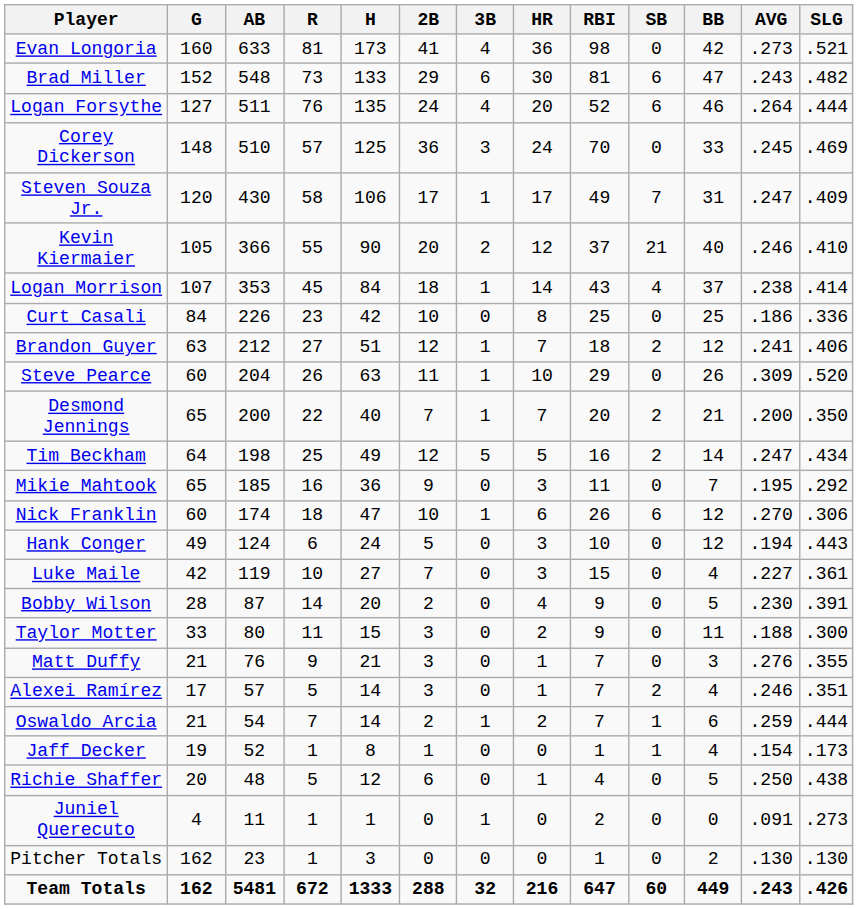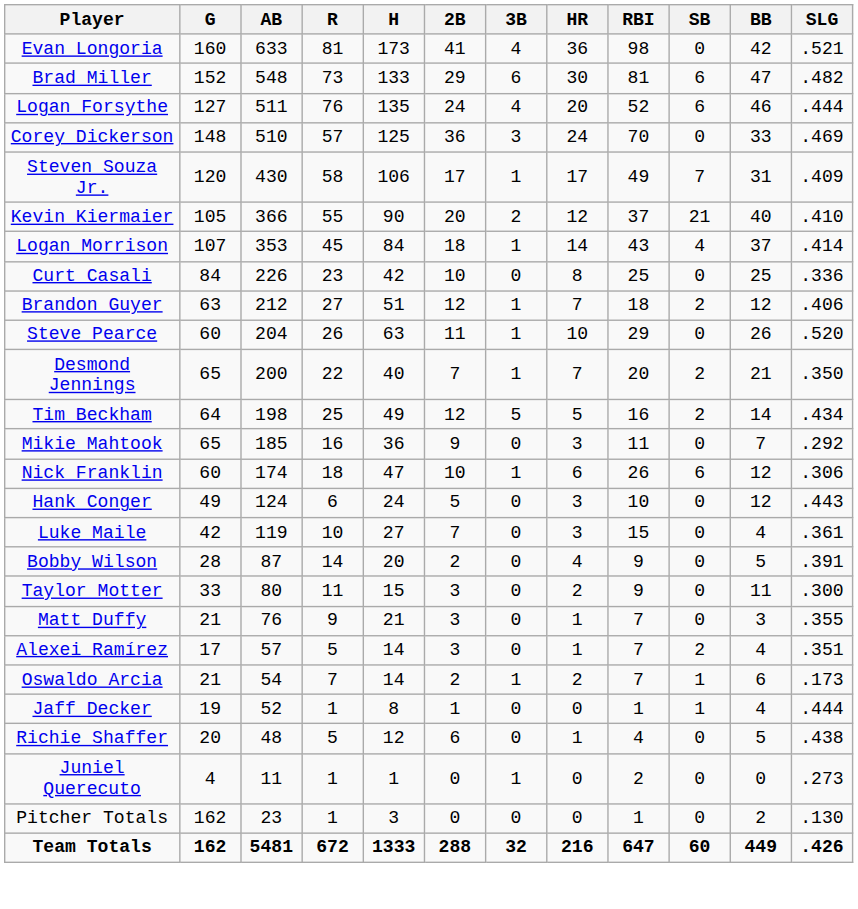- column: AVG | .273 | .243 | .264 | .245 | .247 | .246 | .238 | .186 | .241 | .309 | .200 | .247 | .195 | .270 | .194 | .227 | .230 | .188 | .276 | .246 | .259 | .154 | .250 | .091 | .130 | .243
Oswaldo Arcia | SLG: .444 -> .173
Jaff Decker | SLG: .173 -> .444
